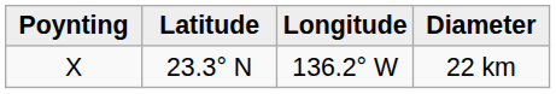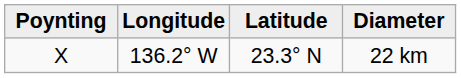columns swapped: Latitude <-> Longitude
